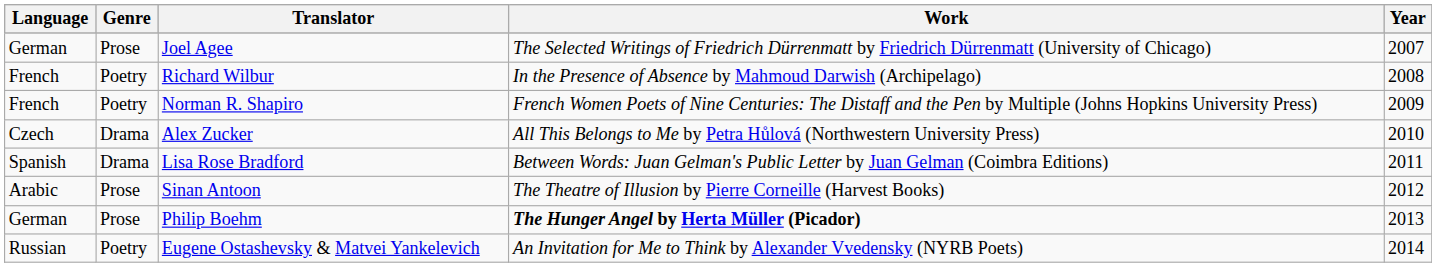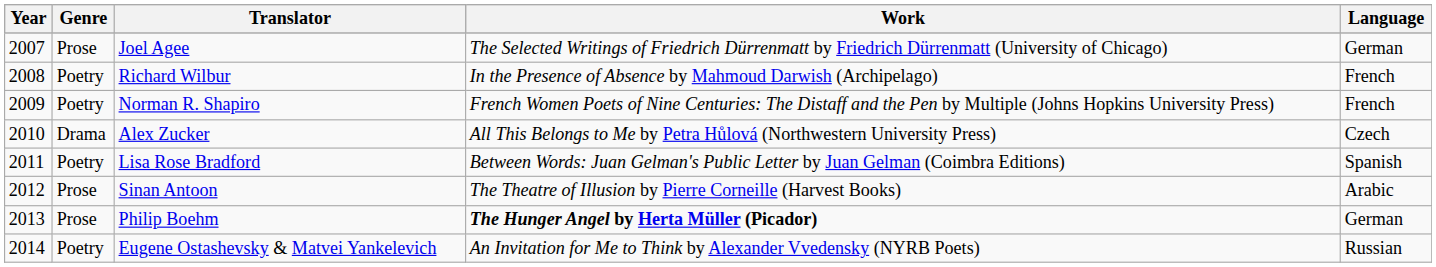columns swapped: Year <-> Language
Lisa Rose Bradford | Genre: Drama -> Poetry
